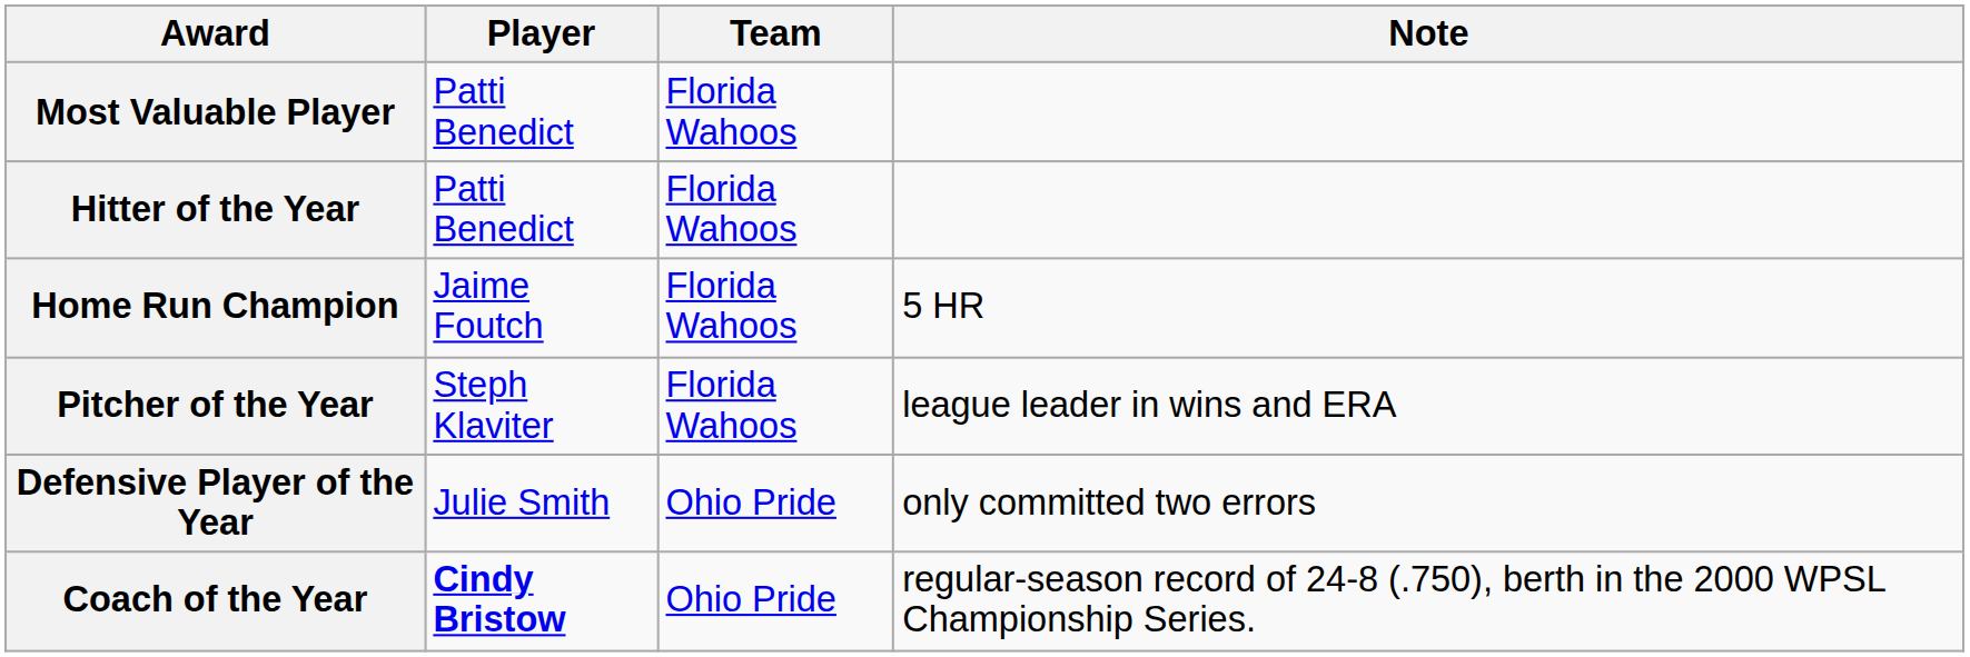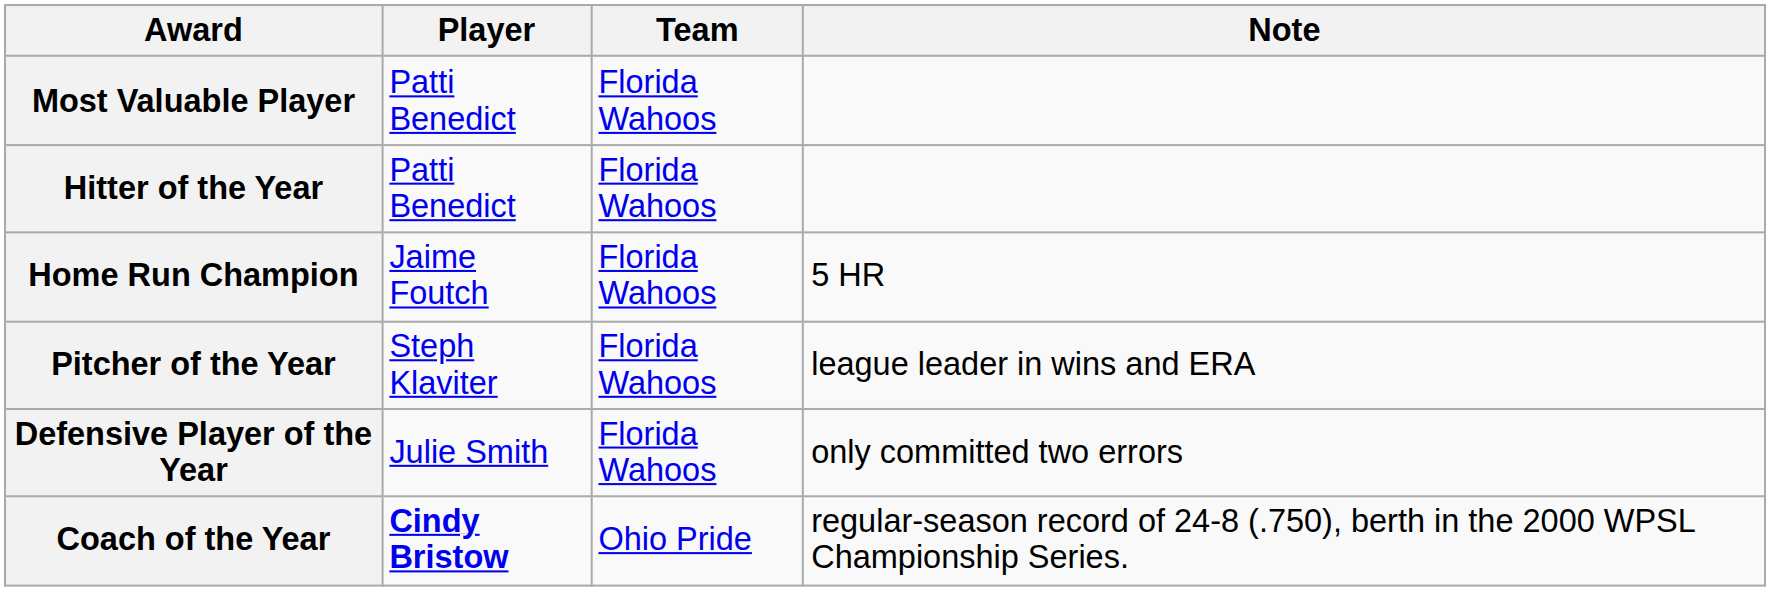Defensive Player of the Year | Team: Ohio Pride -> Florida Wahoos
